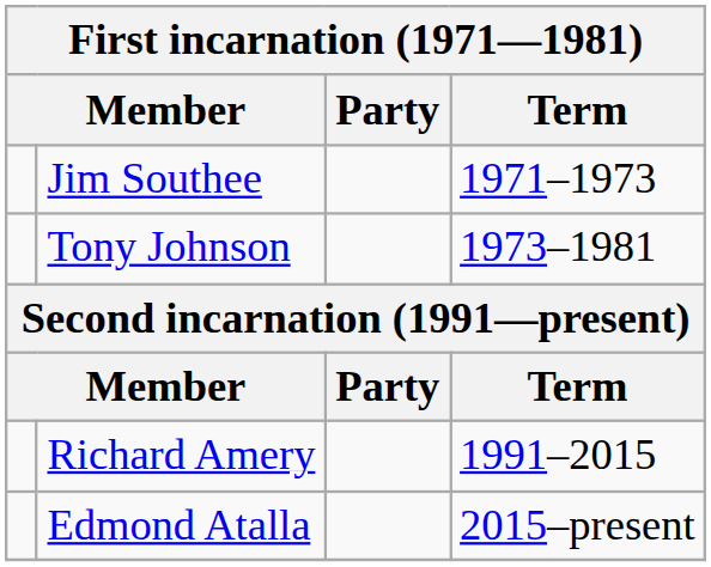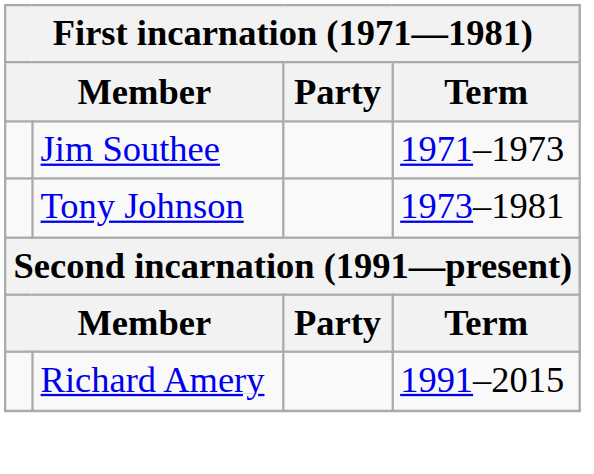- row: Edmond Atalla | 2015–present
